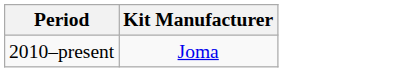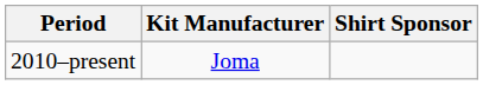+ column: Shirt Sponsor
